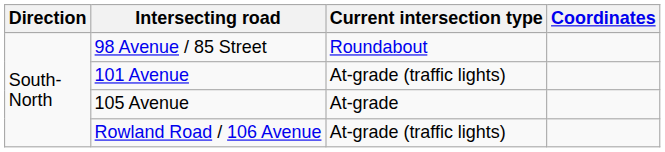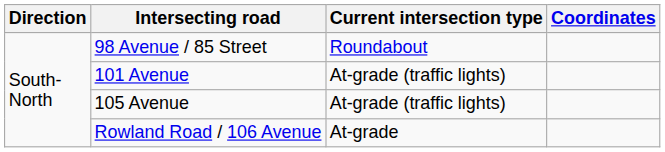105 Avenue | Current intersection type: At-grade -> At-grade (traffic lights)
Rowland Road / 106 Avenue | Current intersection type: At-grade (traffic lights) -> At-grade
